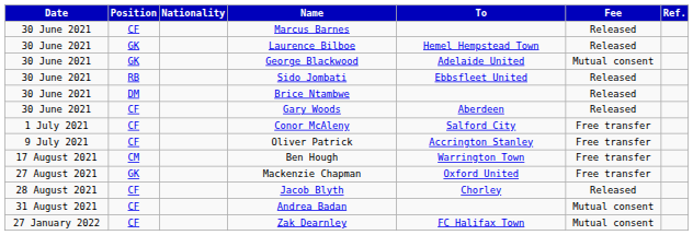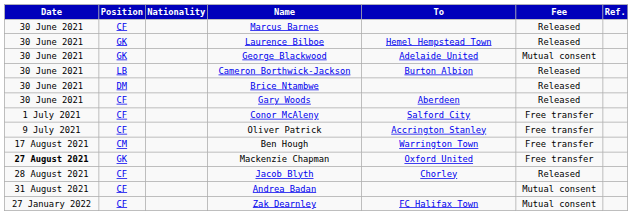+ row: 30 June 2021 | LB | Cameron Borthwick-Jackson | Burton Albion | Released
- row: 30 June 2021 | RB | Sido Jombati | Ebbsfleet United | Released
Mackenzie Chapman | Date: normal -> bold
